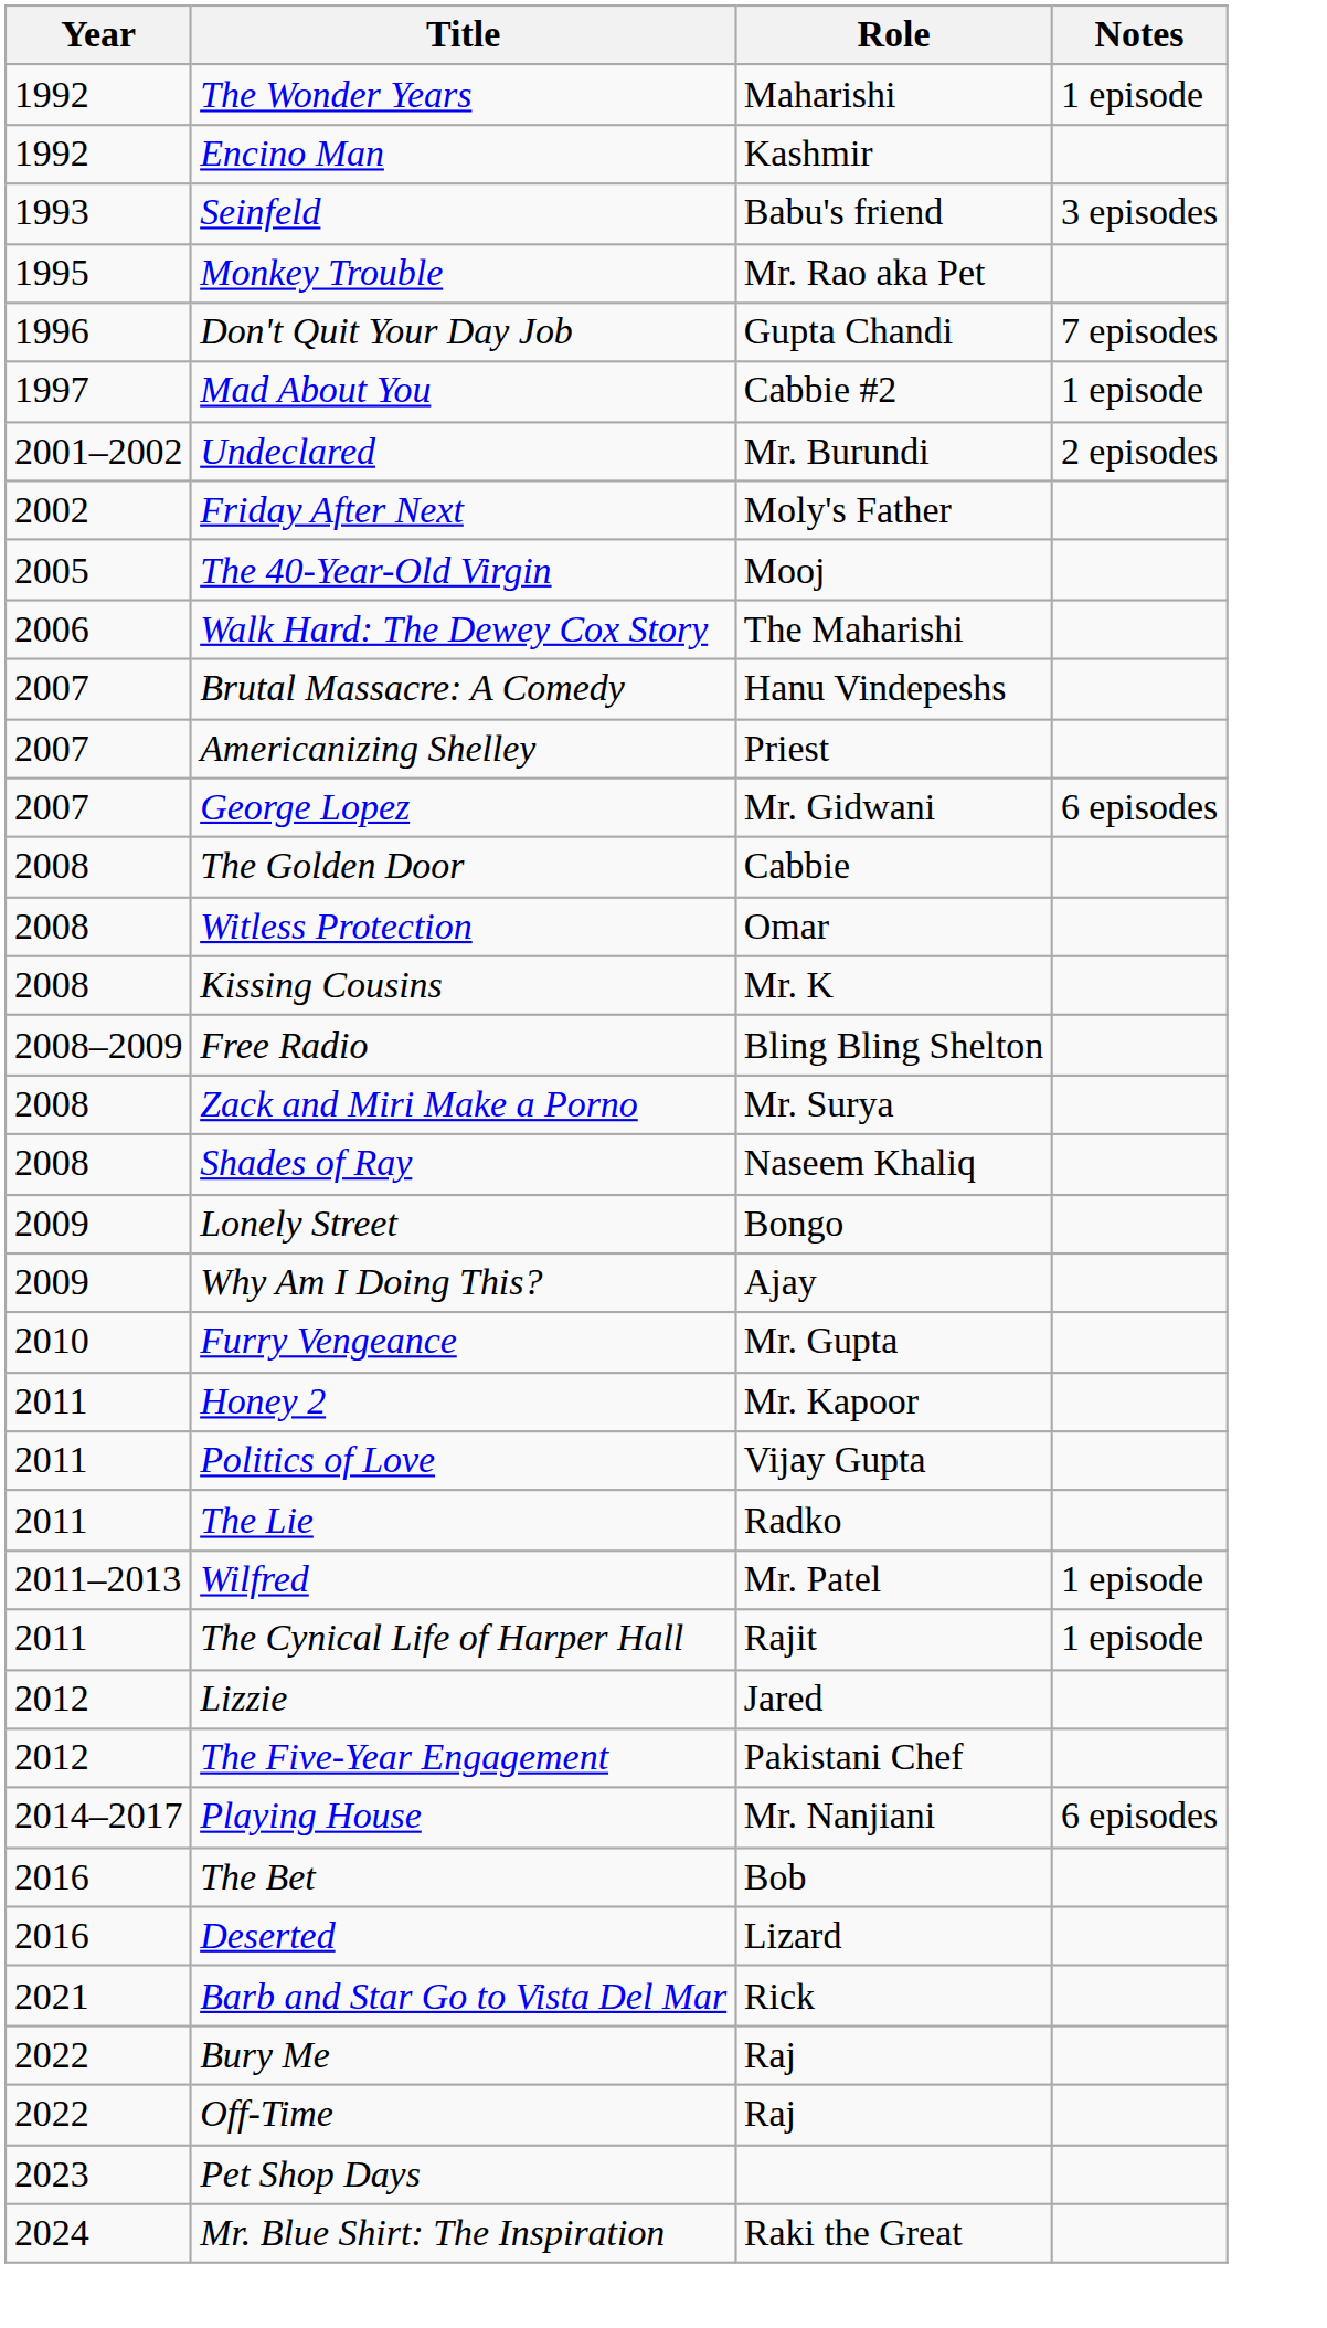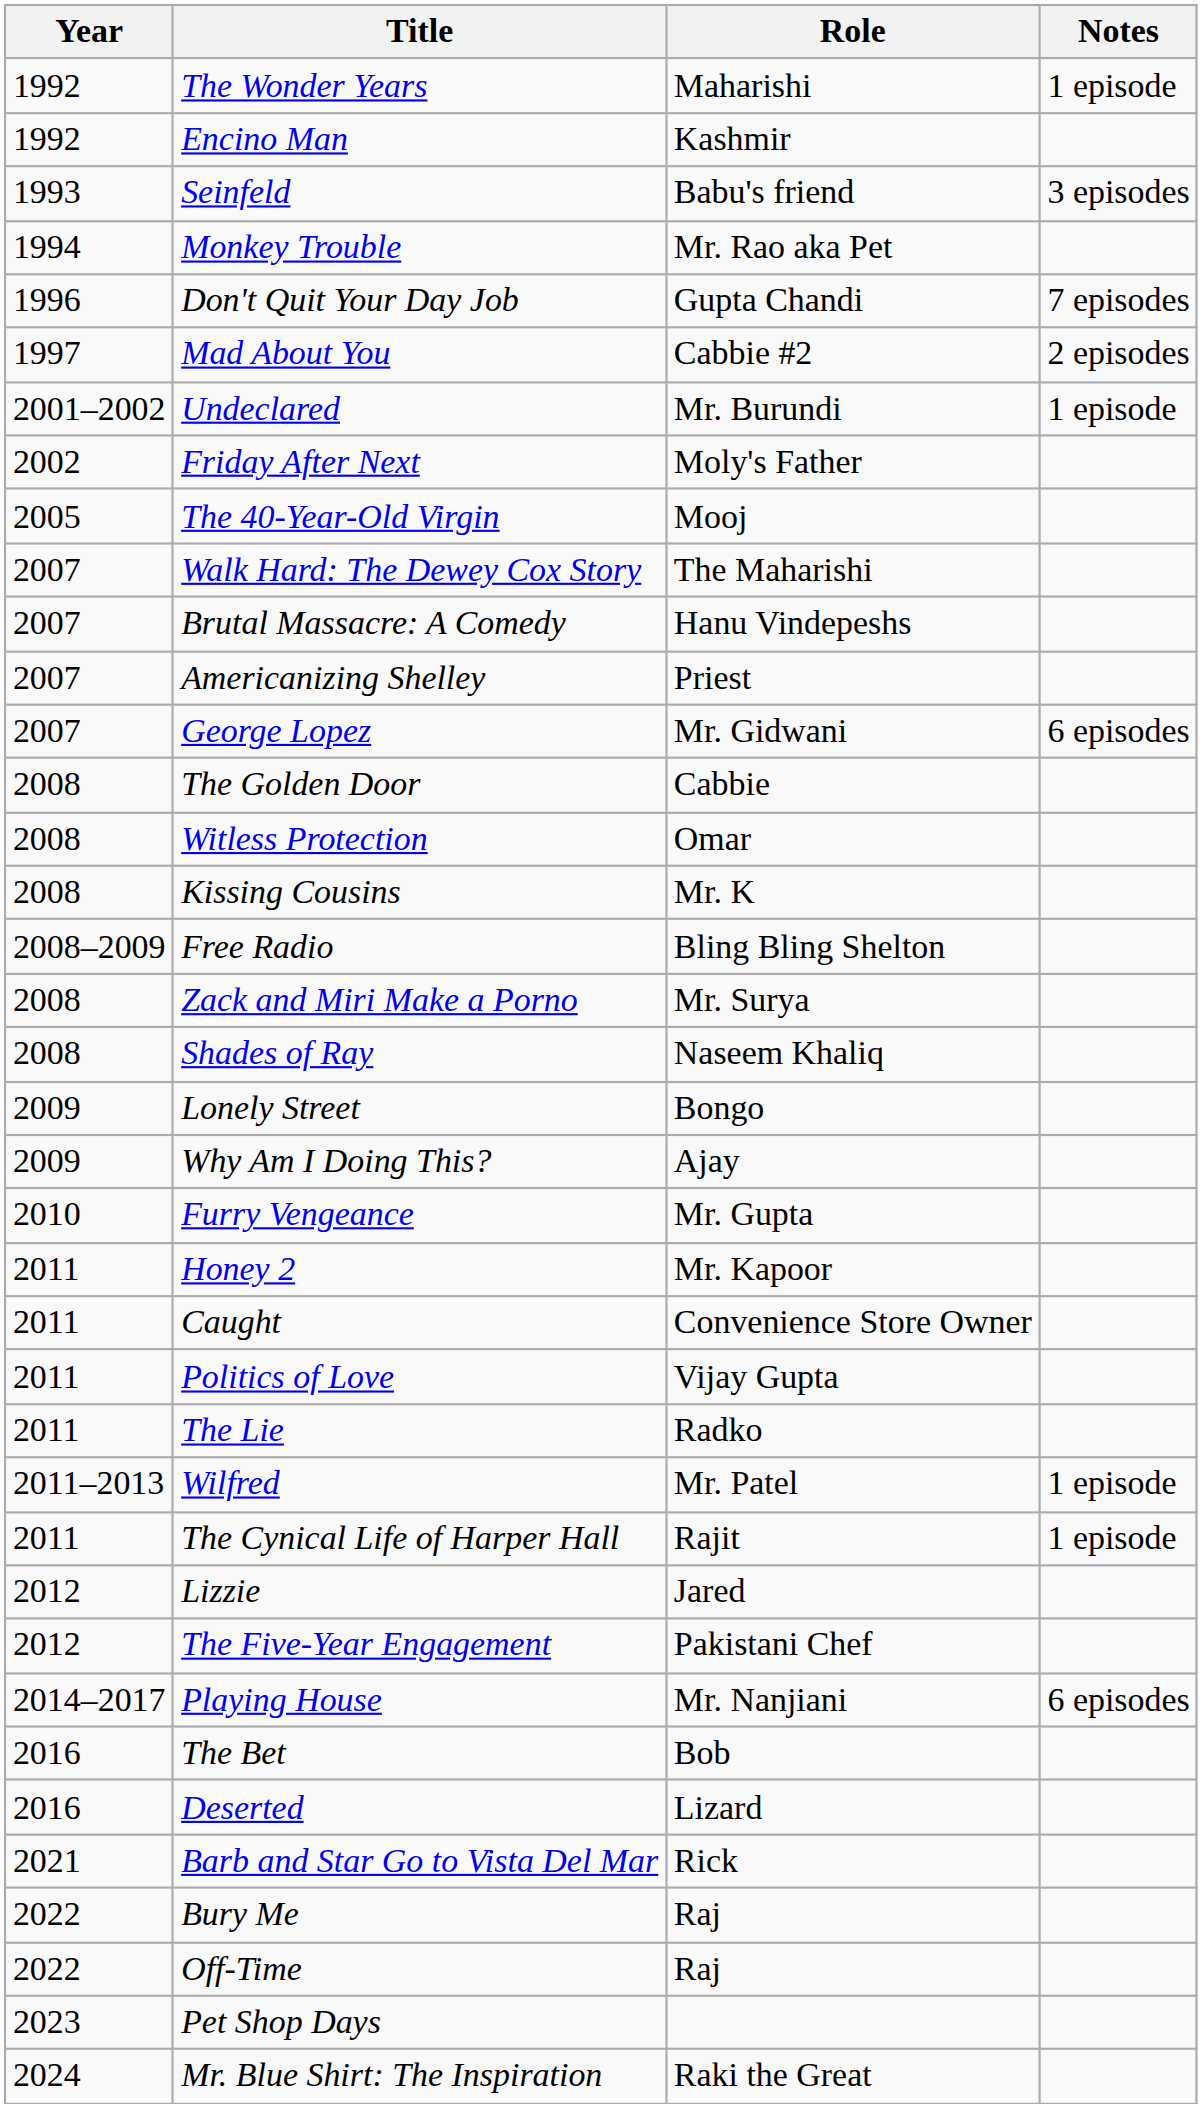Monkey Trouble | Year: 1995 -> 1994
Mad About You | Notes: 1 episode -> 2 episodes
Undeclared | Notes: 2 episodes -> 1 episode
Walk Hard: The Dewey Cox Story | Year: 2006 -> 2007
+ row: 2011 | Caught | Convenience Store Owner
